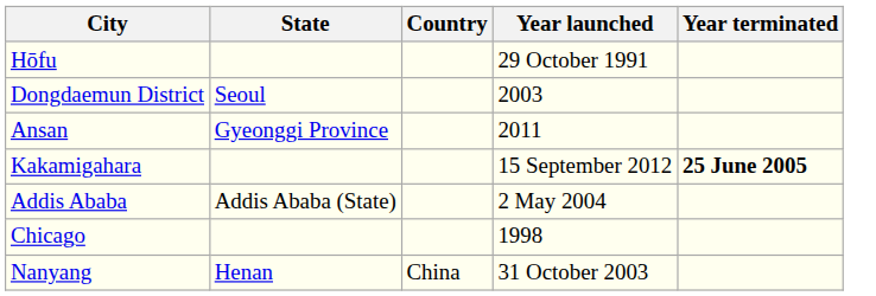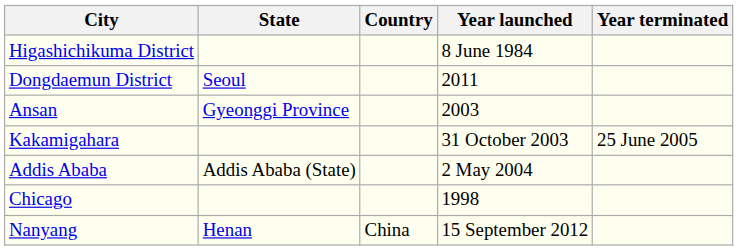+ row: Higashichikuma District | 8 June 1984
- row: Hōfu | 29 October 1991
Dongdaemun District | Year launched: 2003 -> 2011
Ansan | Year launched: 2011 -> 2003
Kakamigahara | Year launched: 15 September 2012 -> 31 October 2003
Kakamigahara | Year terminated: bold -> normal
Nanyang | Year launched: 31 October 2003 -> 15 September 2012
